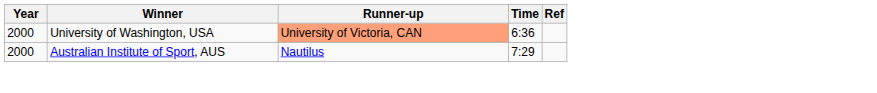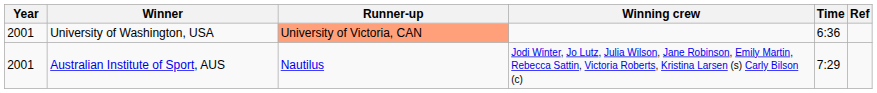+ column: Winning crew | Jodi Winter, Jo Lutz, Julia Wilson, Jane Robinson, Emily Martin, Rebecca Sattin, Victoria Roberts, Kristina Larsen (s) Carly Bilson (c)
University of Washington, USA | Year: 2000 -> 2001
Australian Institute of Sport, AUS | Year: 2000 -> 2001
